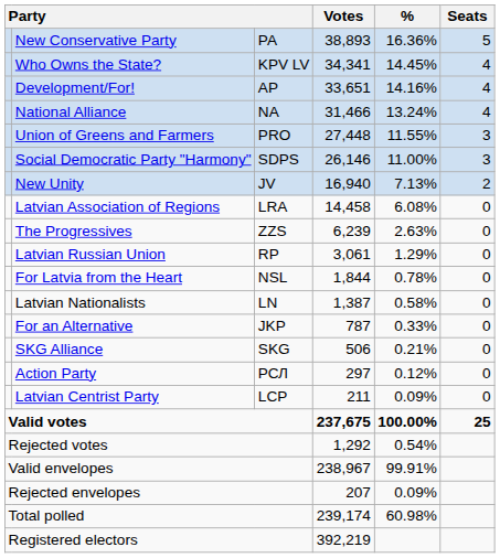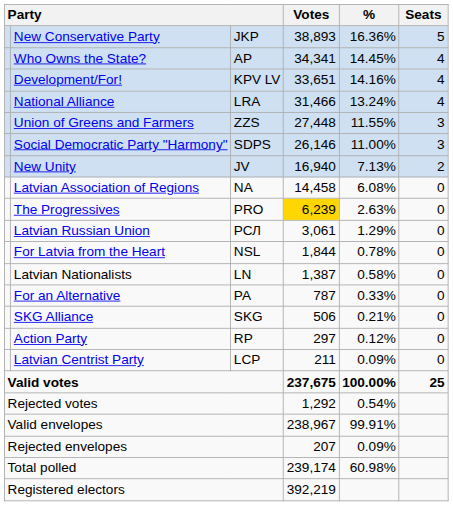New Conservative Party | column 3: PA -> JKP
Who Owns the State? | column 3: KPV LV -> AP
Development/For! | column 3: AP -> KPV LV
National Alliance | column 3: NA -> LRA
Union of Greens and Farmers | column 3: PRO -> ZZS
Latvian Association of Regions | column 3: LRA -> NA
The Progressives | column 3: ZZS -> PRO
The Progressives | Votes: no background -> gold background
Latvian Russian Union | column 3: RP -> РСЛ
For an Alternative | column 3: JKP -> PA
Action Party | column 3: РСЛ -> RP
